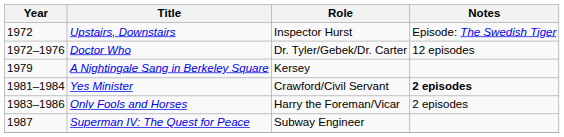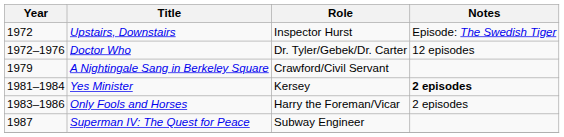A Nightingale Sang in Berkeley Square | Role: Kersey -> Crawford/Civil Servant
Yes Minister | Role: Crawford/Civil Servant -> Kersey
